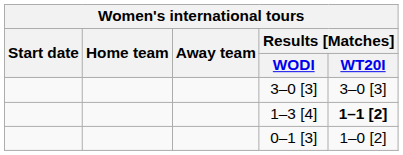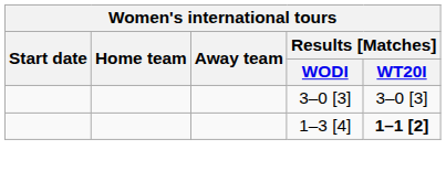- row: 0–1 [3] | 1–0 [2]
